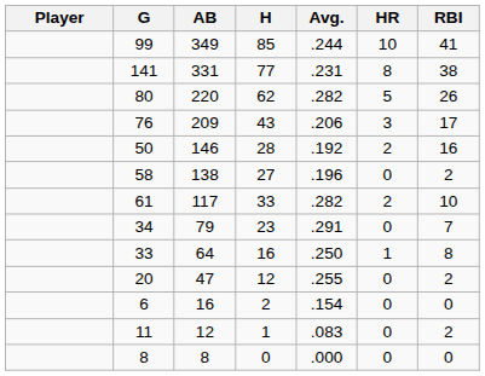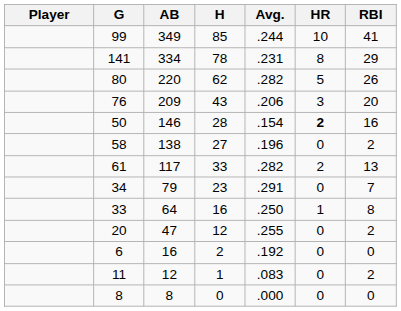141 | AB: 331 -> 334
141 | H: 77 -> 78
141 | RBI: 38 -> 29
76 | RBI: 17 -> 20
50 | Avg.: .192 -> .154
50 | HR: normal -> bold
61 | RBI: 10 -> 13
6 | Avg.: .154 -> .192
